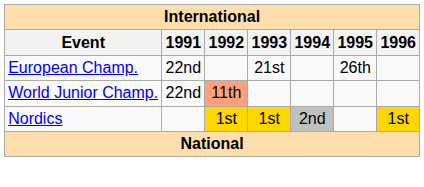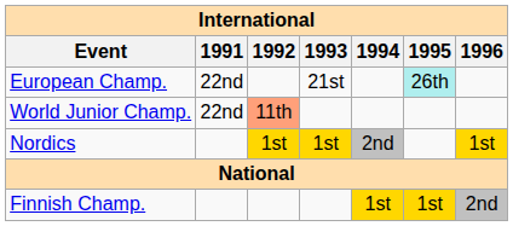European Champ. | 1995: no background -> paleturquoise background
+ row: Finnish Champ. | 1st | 1st | 2nd
